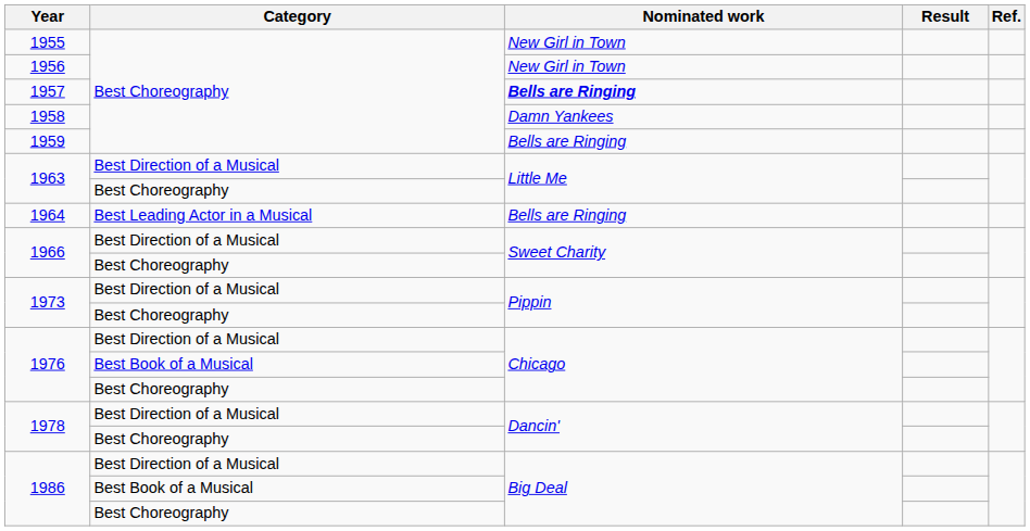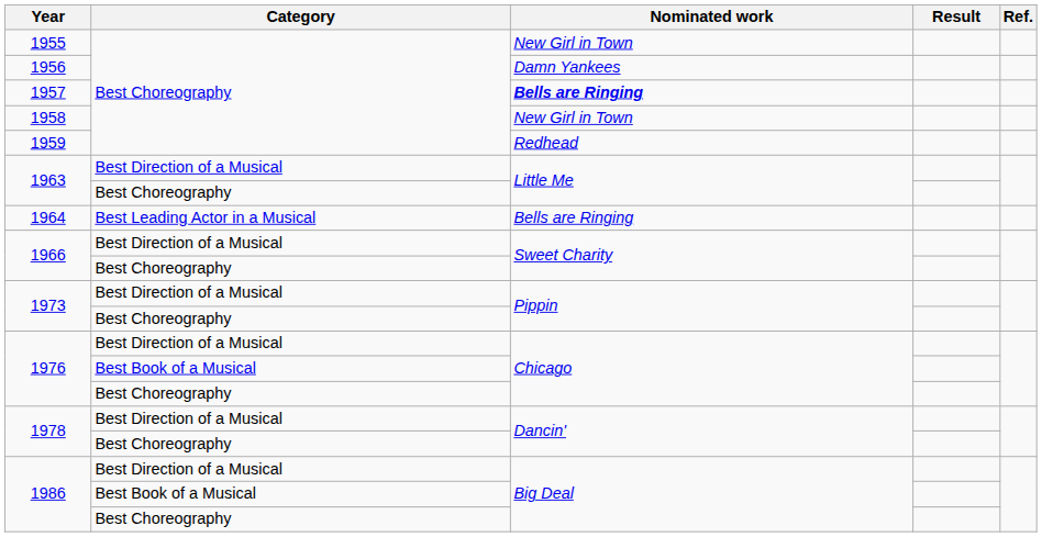1956 | Nominated work: New Girl in Town -> Damn Yankees
1958 | Nominated work: Damn Yankees -> New Girl in Town
1959 | Nominated work: Bells are Ringing -> Redhead
